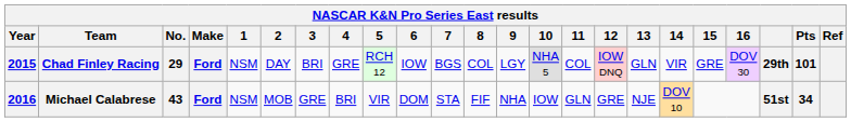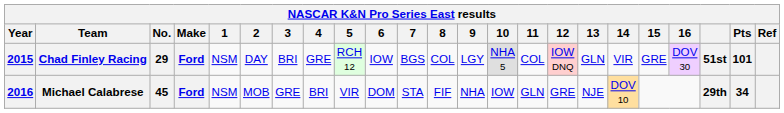Chad Finley Racing | column 21: 29th -> 51st
Michael Calabrese | No.: 43 -> 45
Michael Calabrese | column 21: 51st -> 29th
